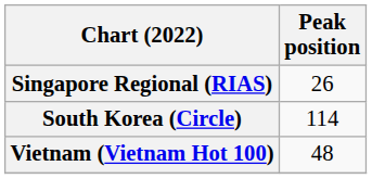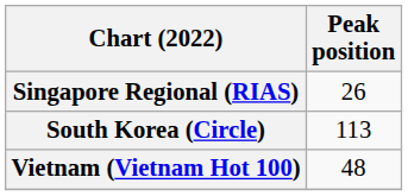South Korea (Circle) | Peak position: 114 -> 113
